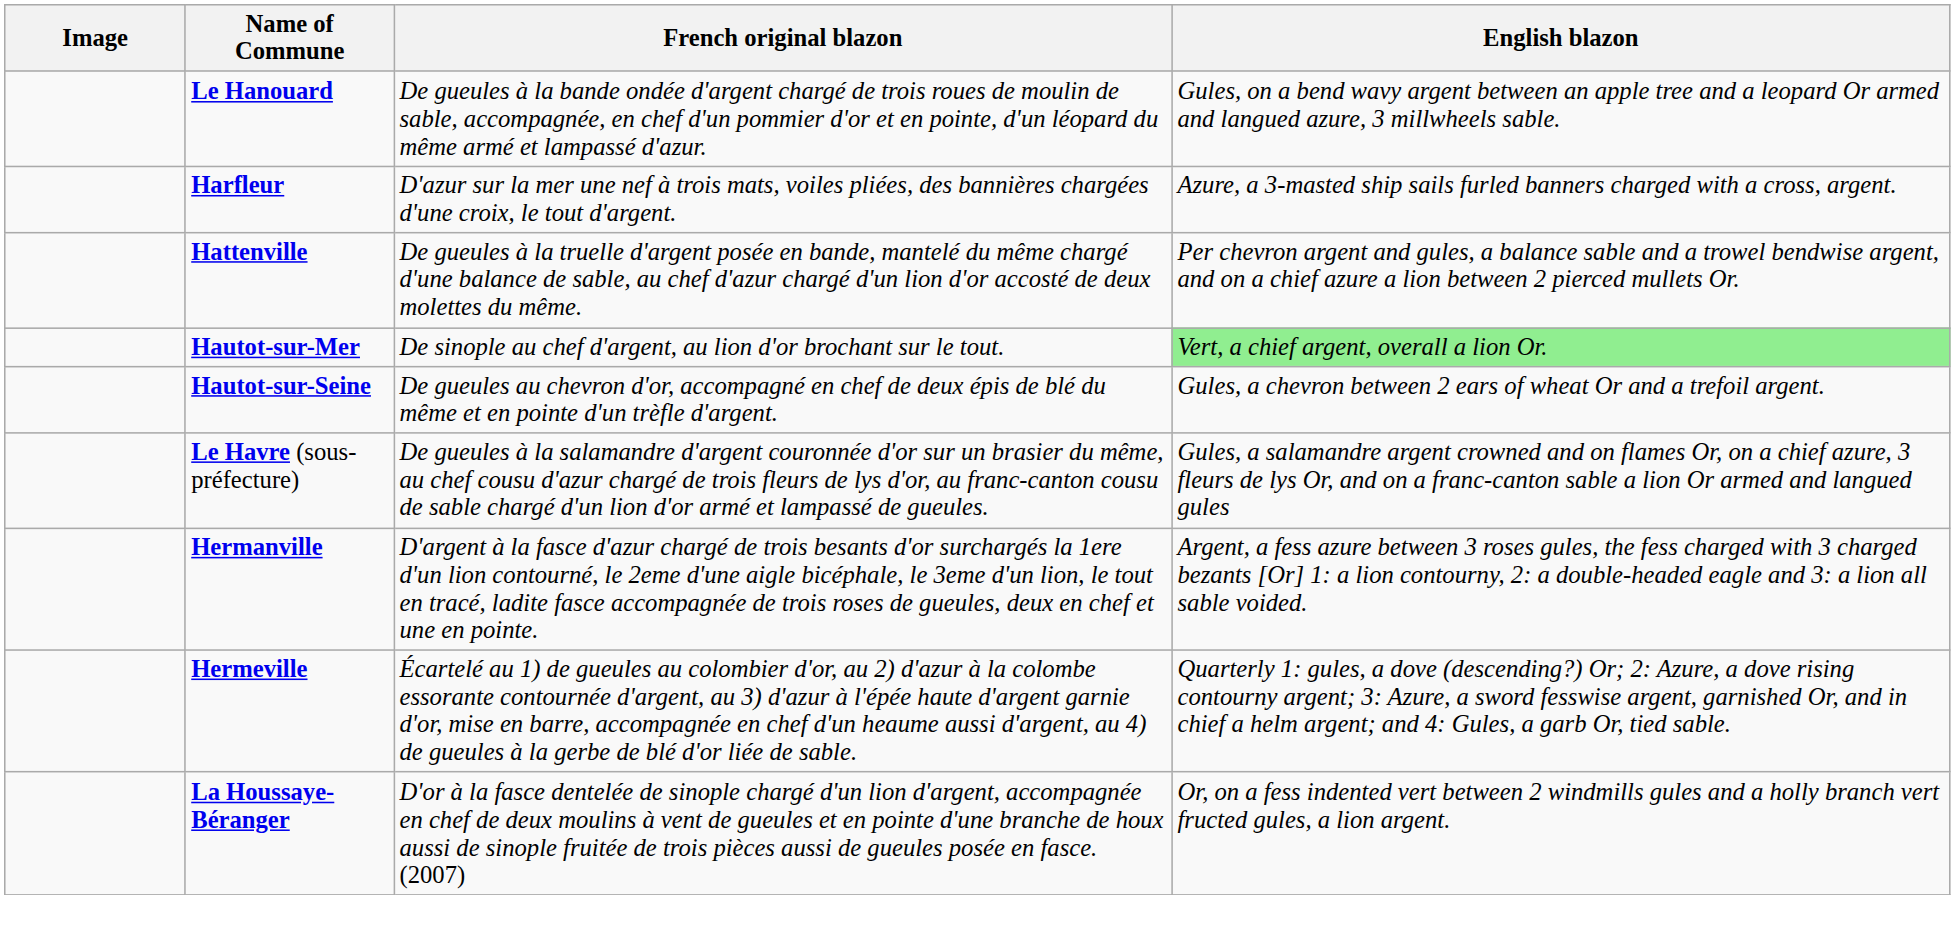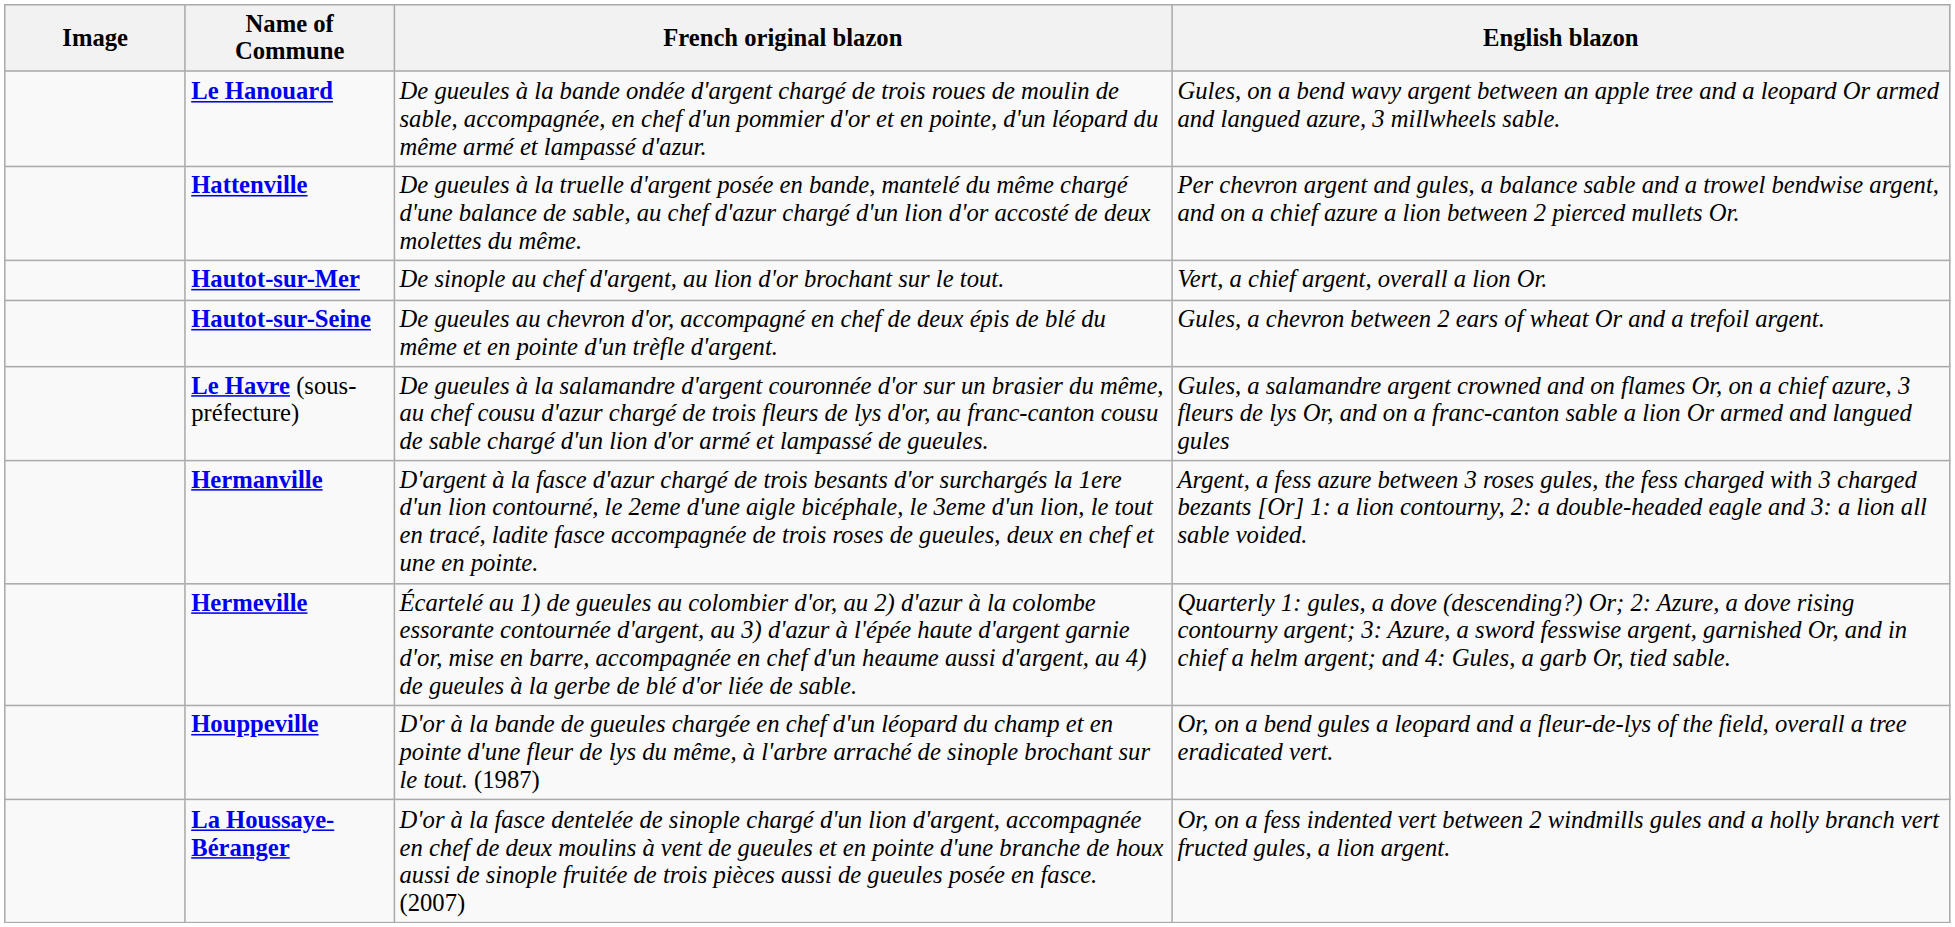- row: Harfleur | D'azur sur la mer une nef à trois mats, voiles pliées, des bannières chargées d'une croix, le tout d'argent. | Azure, a 3-masted ship sails furled banners charged with a cross, argent.
Hautot-sur-Mer | English blazon: lightgreen background -> no background
+ row: Houppeville | D'or à la bande de gueules chargée en chef d'un léopard du champ et en pointe d'une fleur de lys du même, à l'arbre arraché de sinople brochant sur le tout. (1987) | Or, on a bend gules a leopard and a fleur-de-lys of the field, overall a tree eradicated vert.
